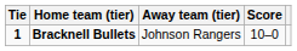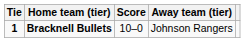columns swapped: Score <-> Away team (tier)
